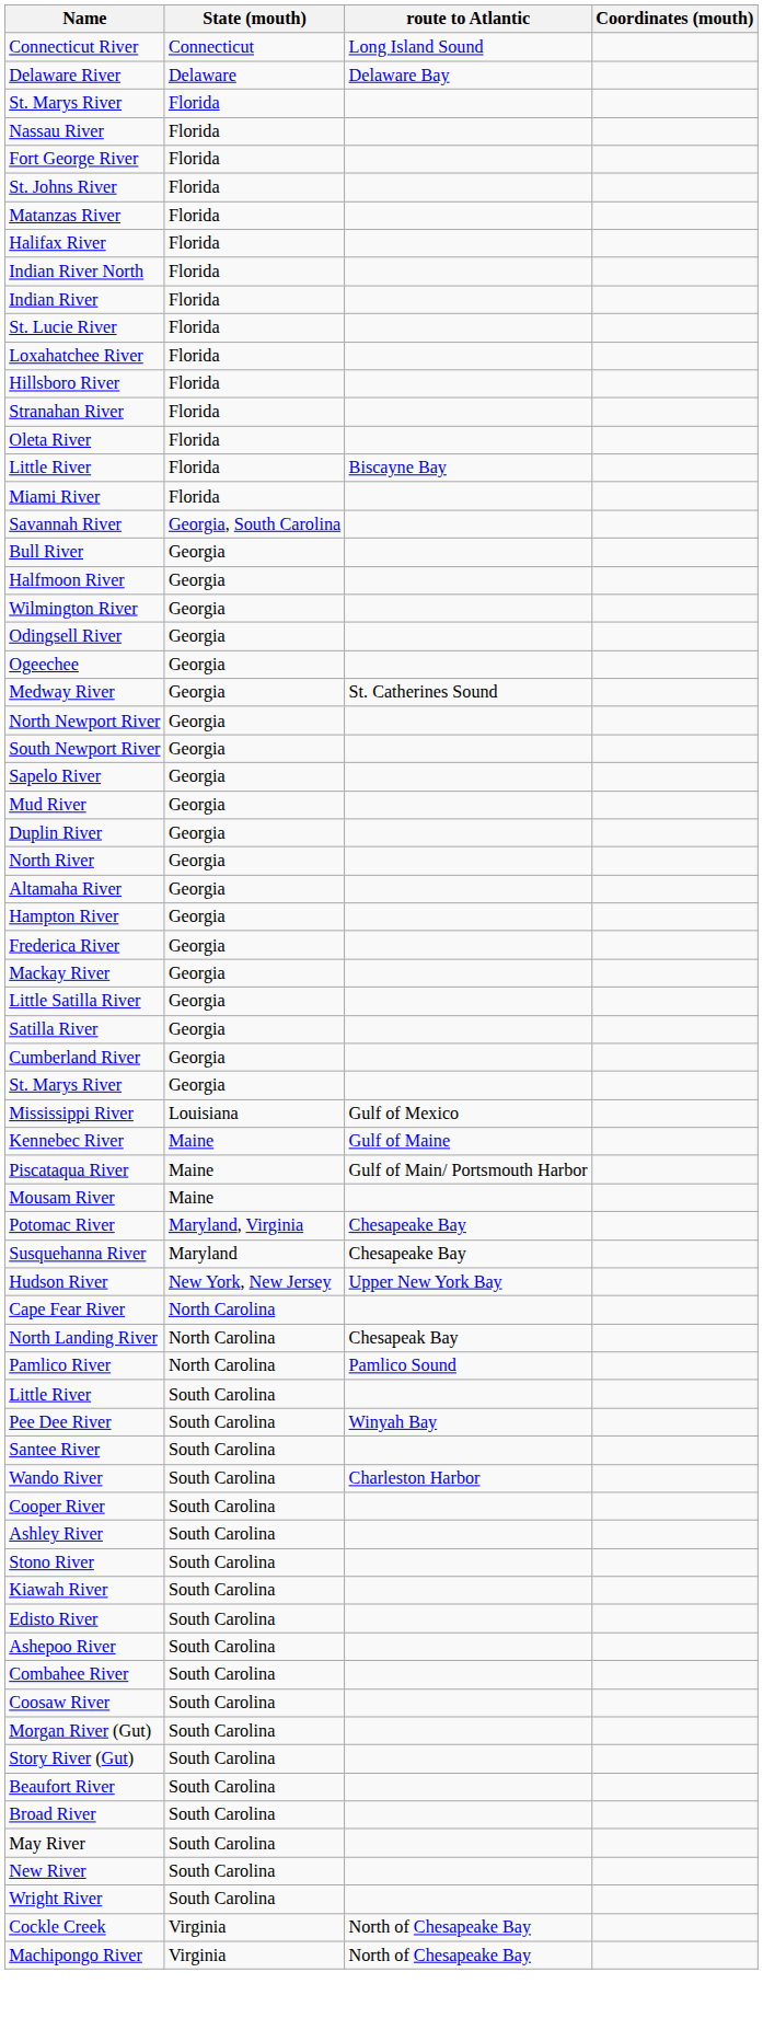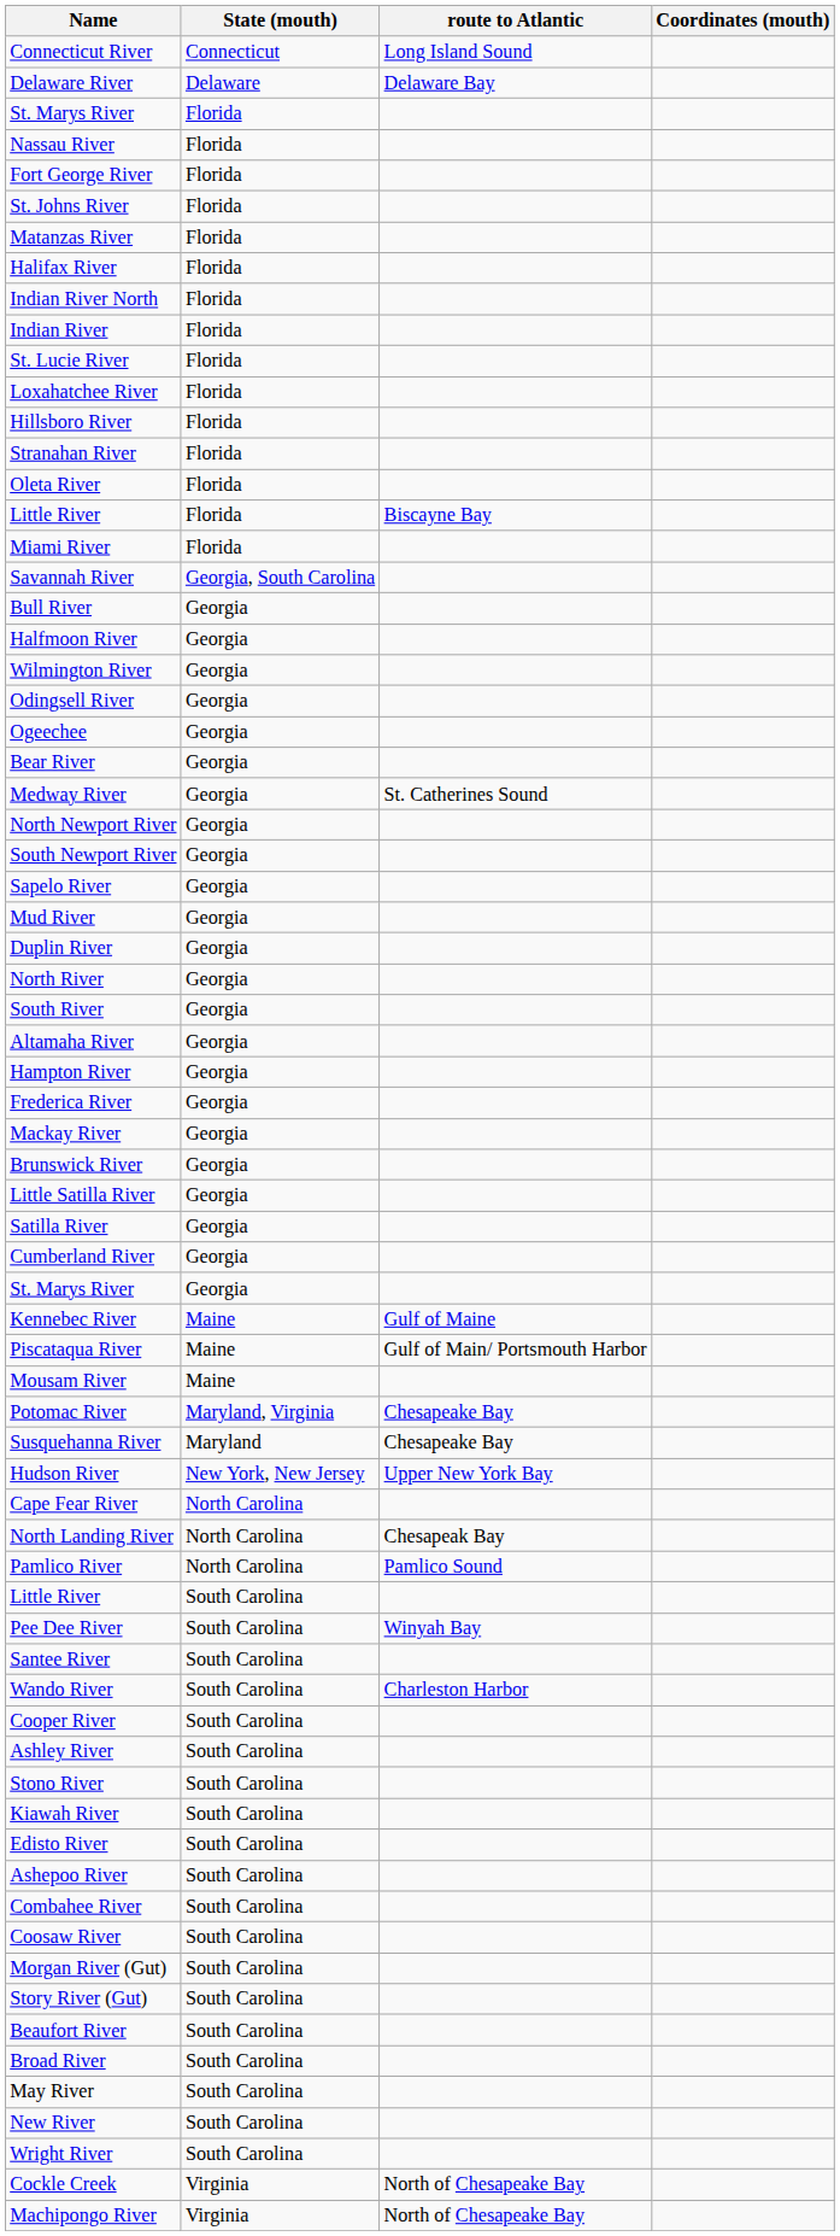+ row: Bear River | Georgia
+ row: South River | Georgia
+ row: Brunswick River | Georgia
- row: Mississippi River | Louisiana | Gulf of Mexico
